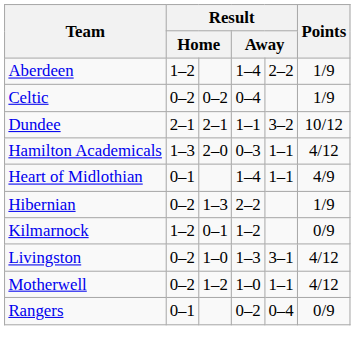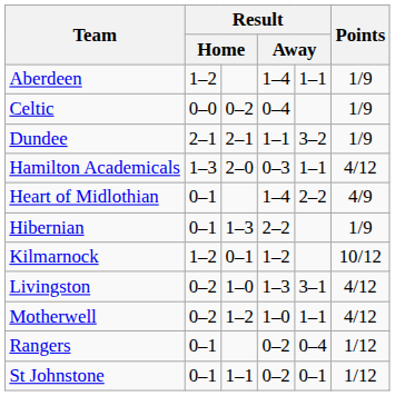Aberdeen | column 5: 2–2 -> 1–1
Celtic | column 2: 0–2 -> 0–0
Dundee | Points: 10/12 -> 1/9
Heart of Midlothian | column 5: 1–1 -> 2–2
Hibernian | column 2: 0–2 -> 0–1
Kilmarnock | Points: 0/9 -> 10/12
Rangers | Points: 0/9 -> 1/12
+ row: St Johnstone | 0–1 | 1–1 | 0–2 | 0–1 | 1/12
